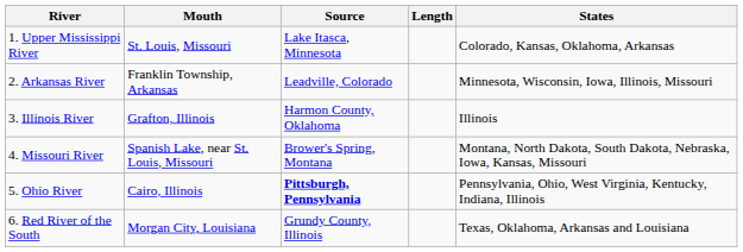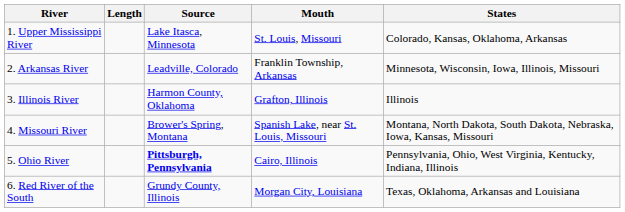columns swapped: Length <-> Mouth
